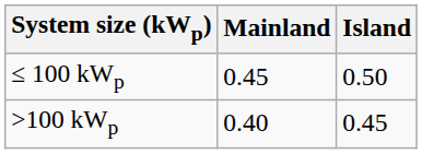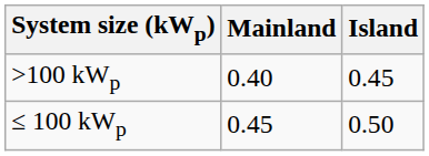rows swapped: ≤ 100 kWp <-> >100 kWp
